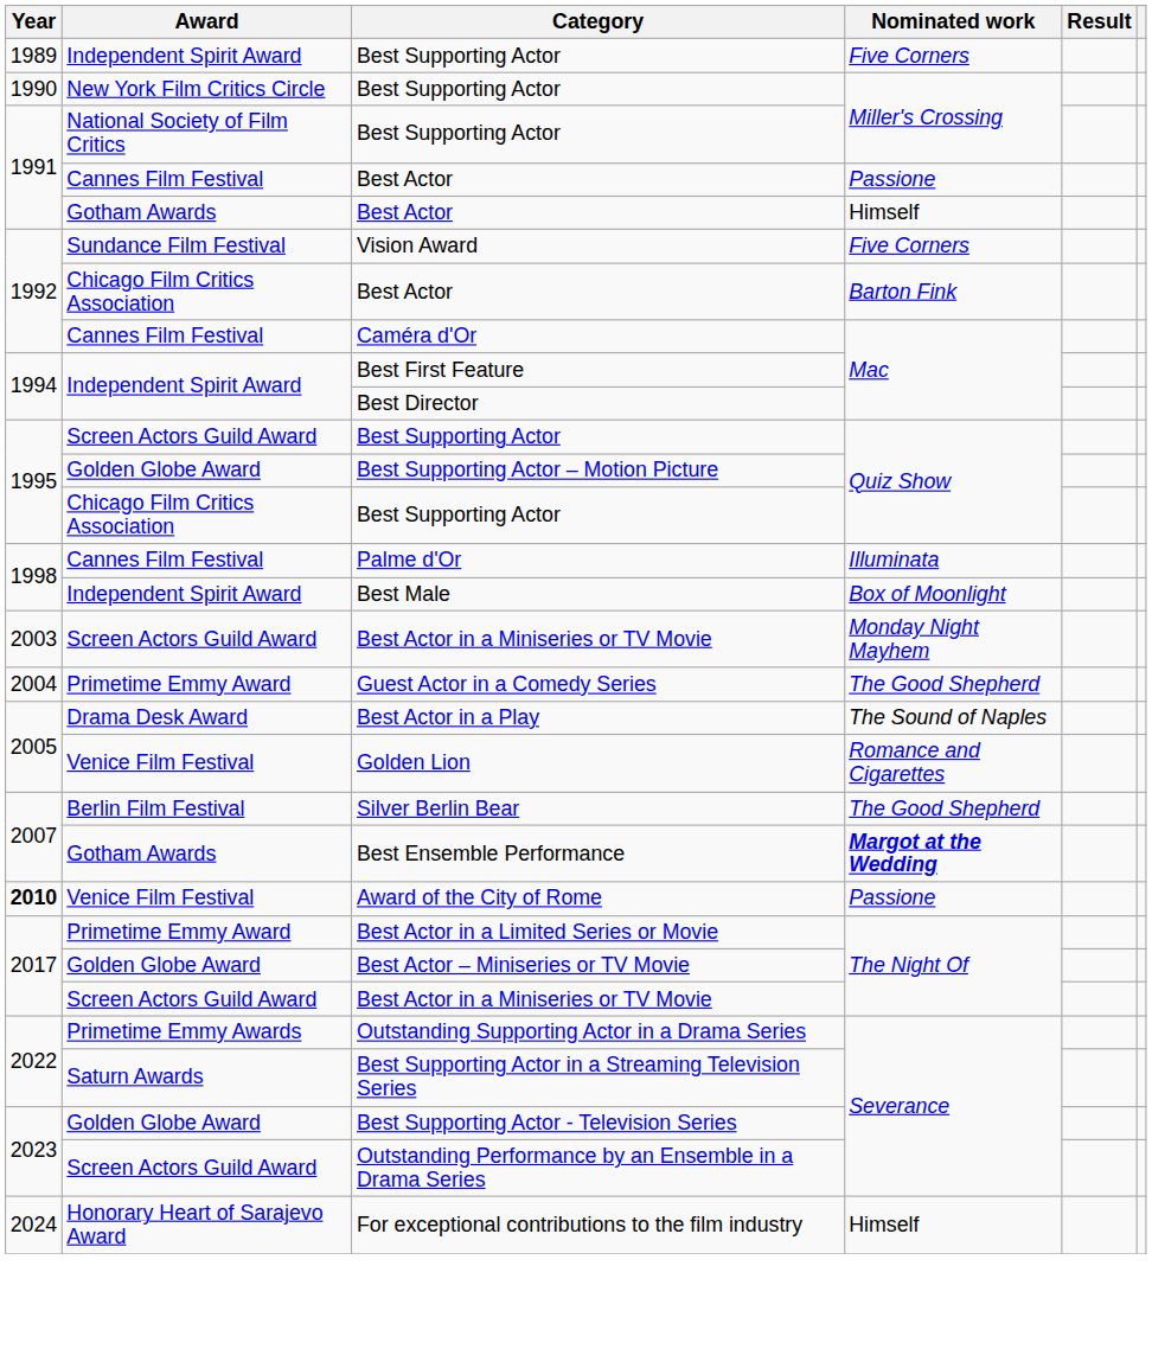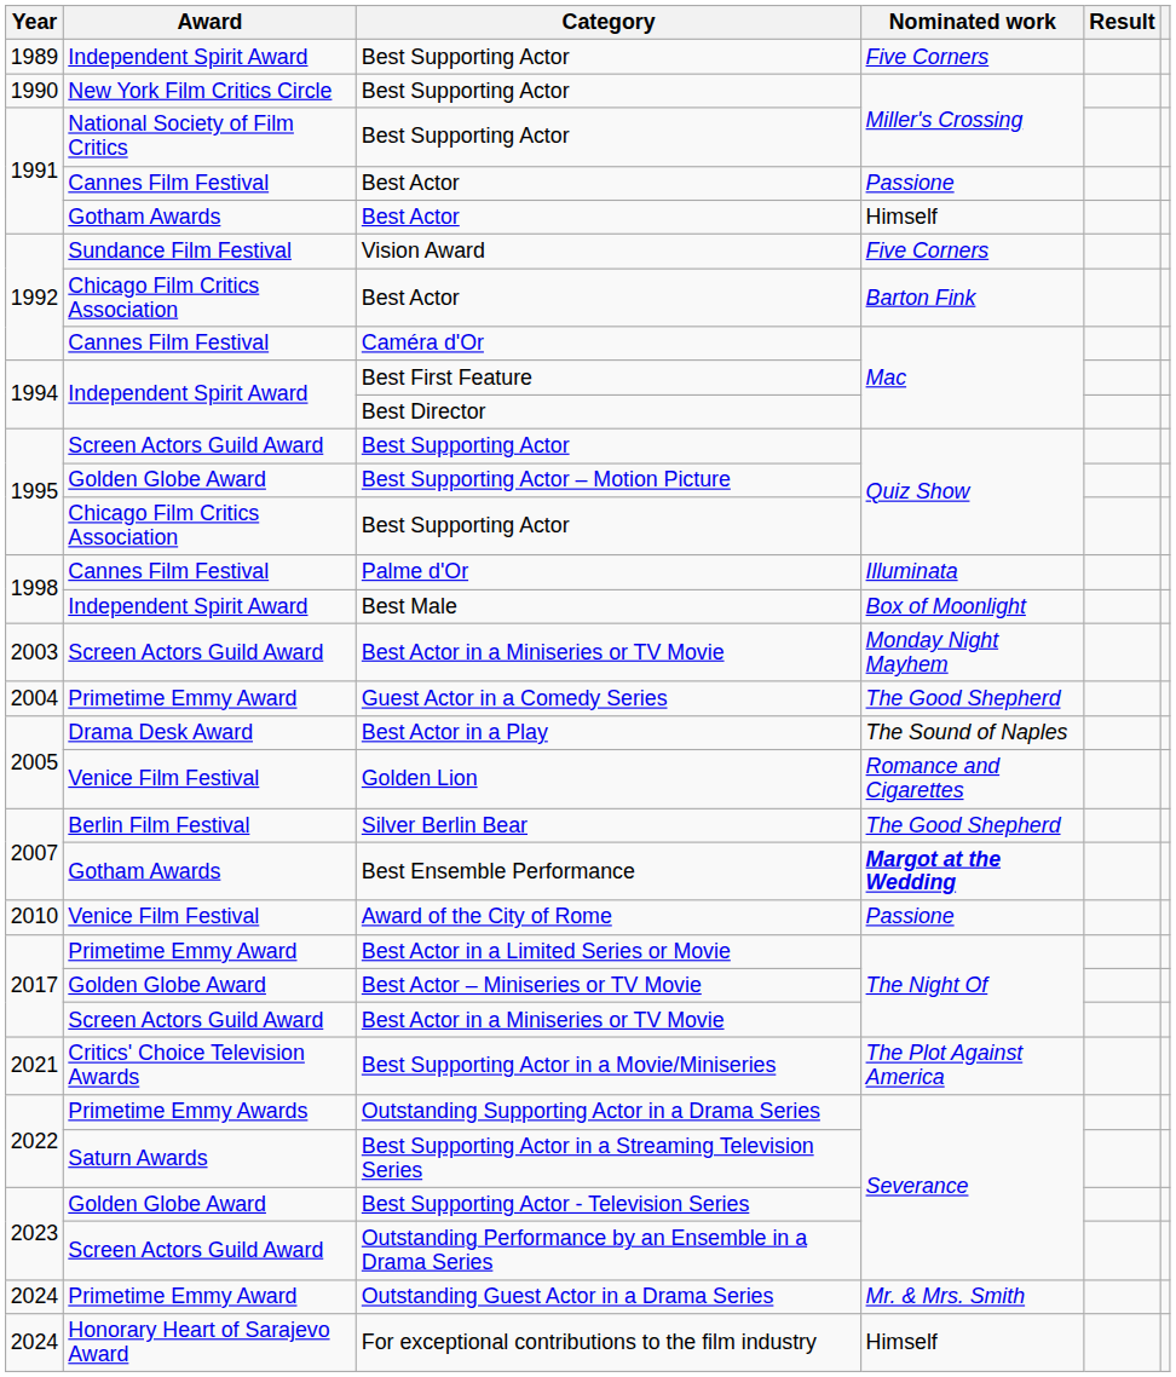Award of the City of Rome | Year: bold -> normal
+ row: 2021 | Critics' Choice Television Awards | Best Supporting Actor in a Movie/Miniseries | The Plot Against America
+ row: 2024 | Primetime Emmy Award | Outstanding Guest Actor in a Drama Series | Mr. & Mrs. Smith
